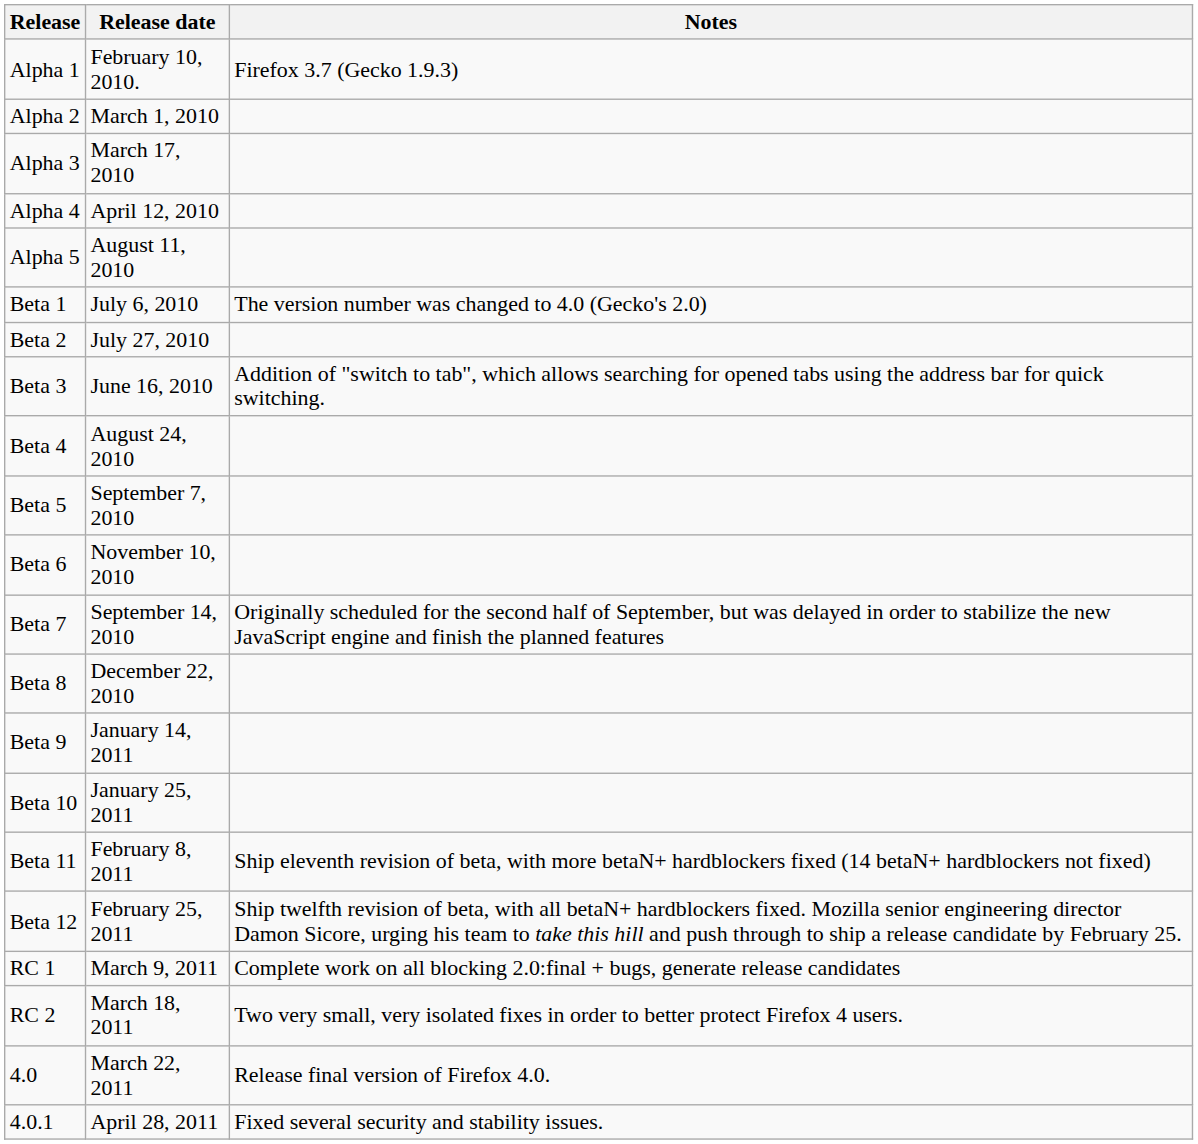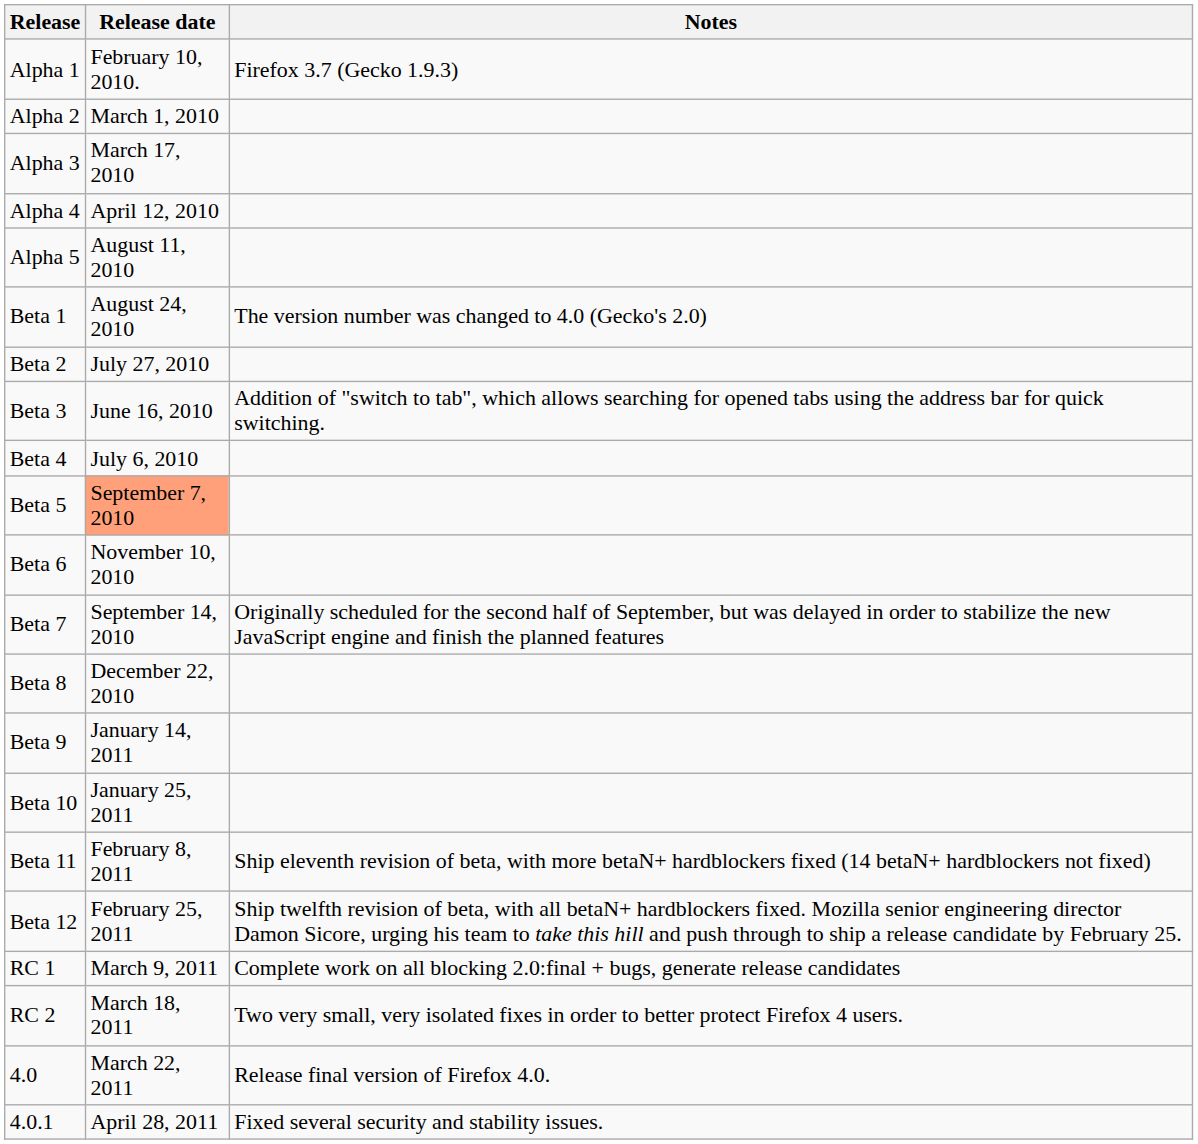Beta 1 | Release date: July 6, 2010 -> August 24, 2010
Beta 4 | Release date: August 24, 2010 -> July 6, 2010
Beta 5 | Release date: no background -> lightsalmon background
